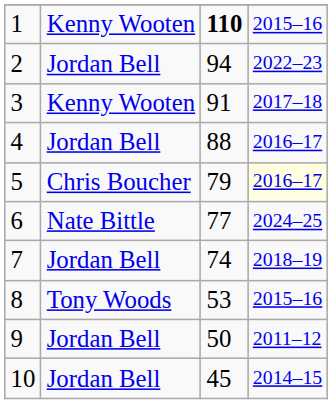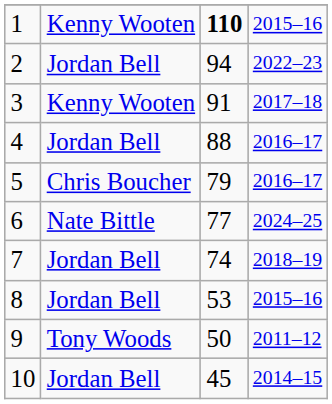5 | column 4: lightyellow background -> no background
8 | column 2: Tony Woods -> Jordan Bell
9 | column 2: Jordan Bell -> Tony Woods
